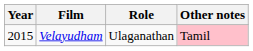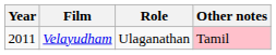Velayudham | Year: 2015 -> 2011
